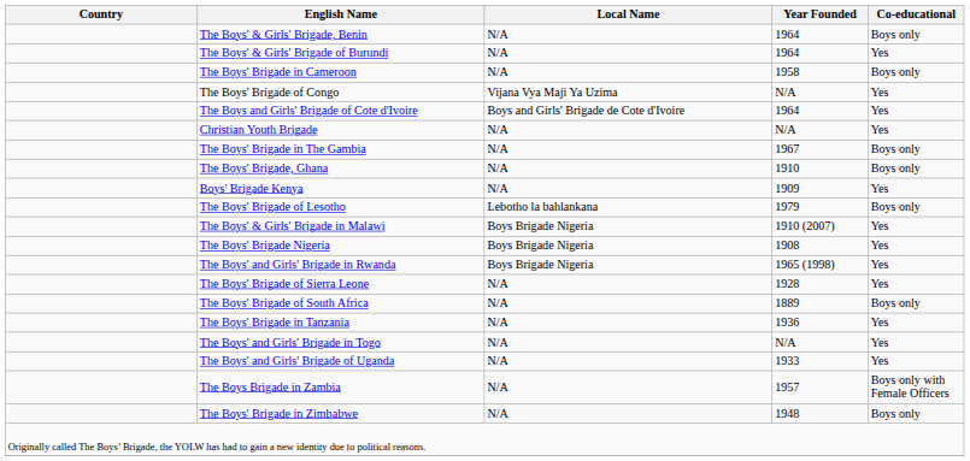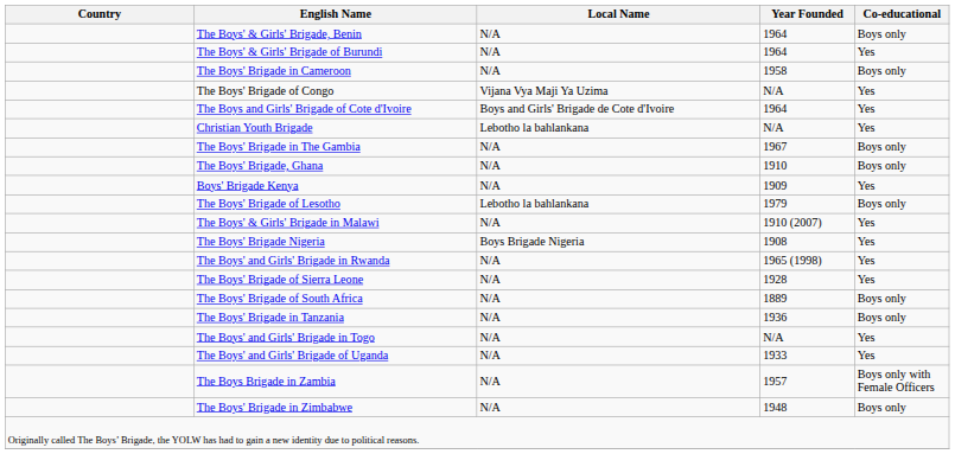Christian Youth Brigade | Local Name: N/A -> Lebotho la bahlankana
The Boys' & Girls' Brigade in Malawi | Local Name: Boys Brigade Nigeria -> N/A
The Boys' and Girls' Brigade in Rwanda | Local Name: Boys Brigade Nigeria -> N/A
The Boys' Brigade in Tanzania | Co-educational: Yes -> Boys only
